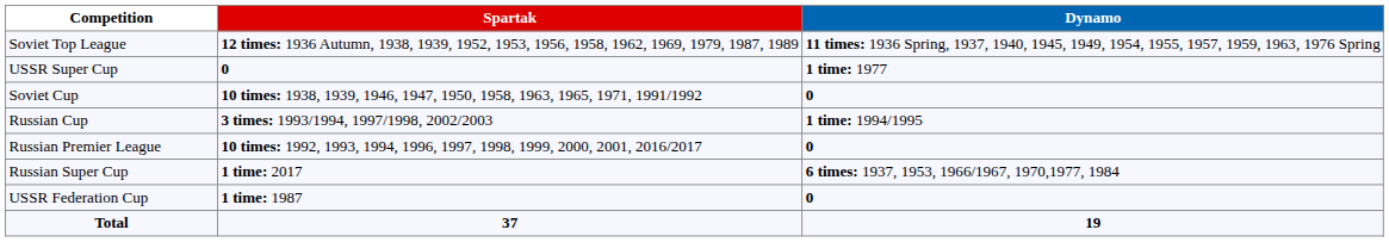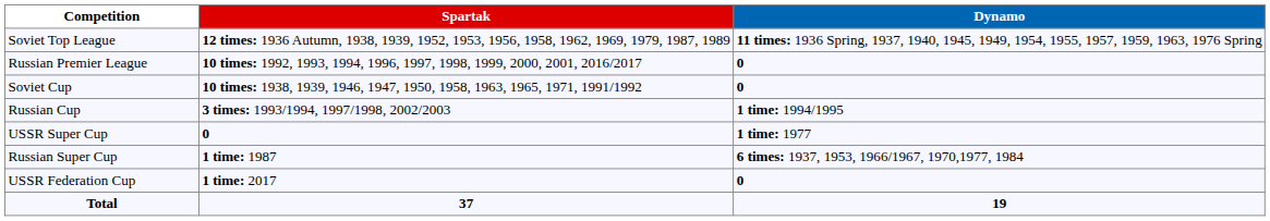rows swapped: Russian Premier League <-> USSR Super Cup
Russian Super Cup | Spartak: 1 time: 2017 -> 1 time: 1987
USSR Federation Cup | Spartak: 1 time: 1987 -> 1 time: 2017
